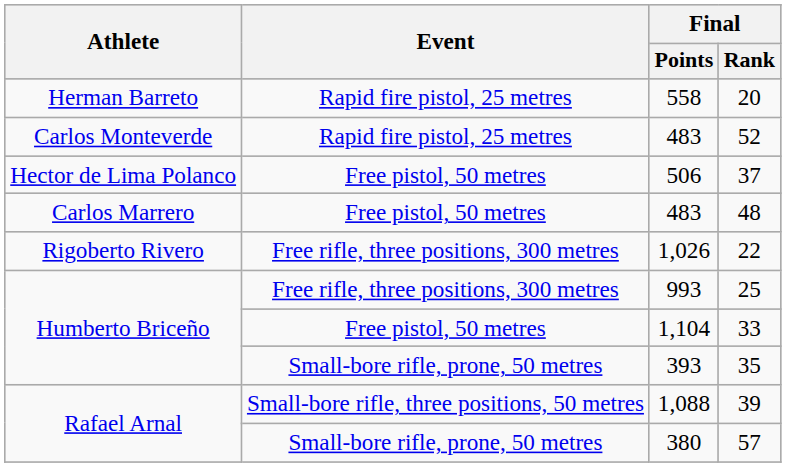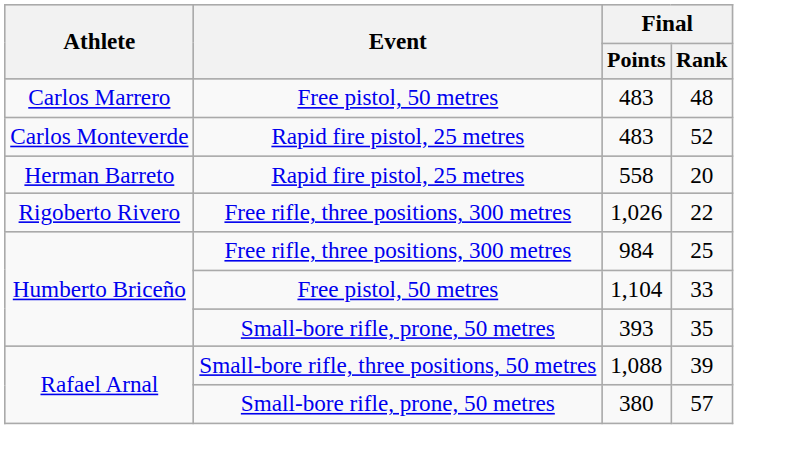rows swapped: 20 <-> 48
- row: Hector de Lima Polanco | Free pistol, 50 metres | 506 | 37
25 | Final / Points: 993 -> 984
